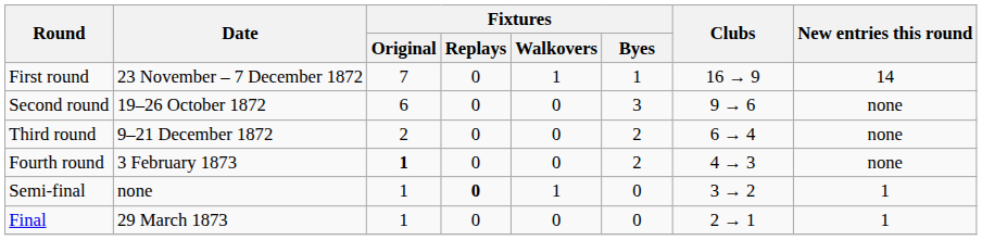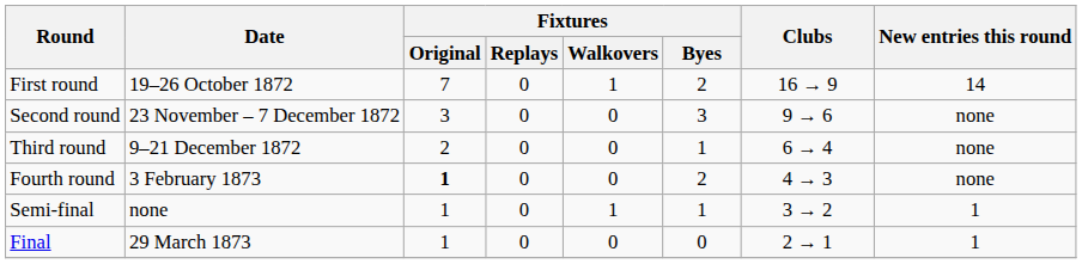First round | Date: 23 November – 7 December 1872 -> 19–26 October 1872
First round | Fixtures / Byes: 1 -> 2
Second round | Date: 19–26 October 1872 -> 23 November – 7 December 1872
Second round | Fixtures / Original: 6 -> 3
Third round | Fixtures / Byes: 2 -> 1
Semi-final | Fixtures / Replays: bold -> normal
Semi-final | Fixtures / Byes: 0 -> 1
